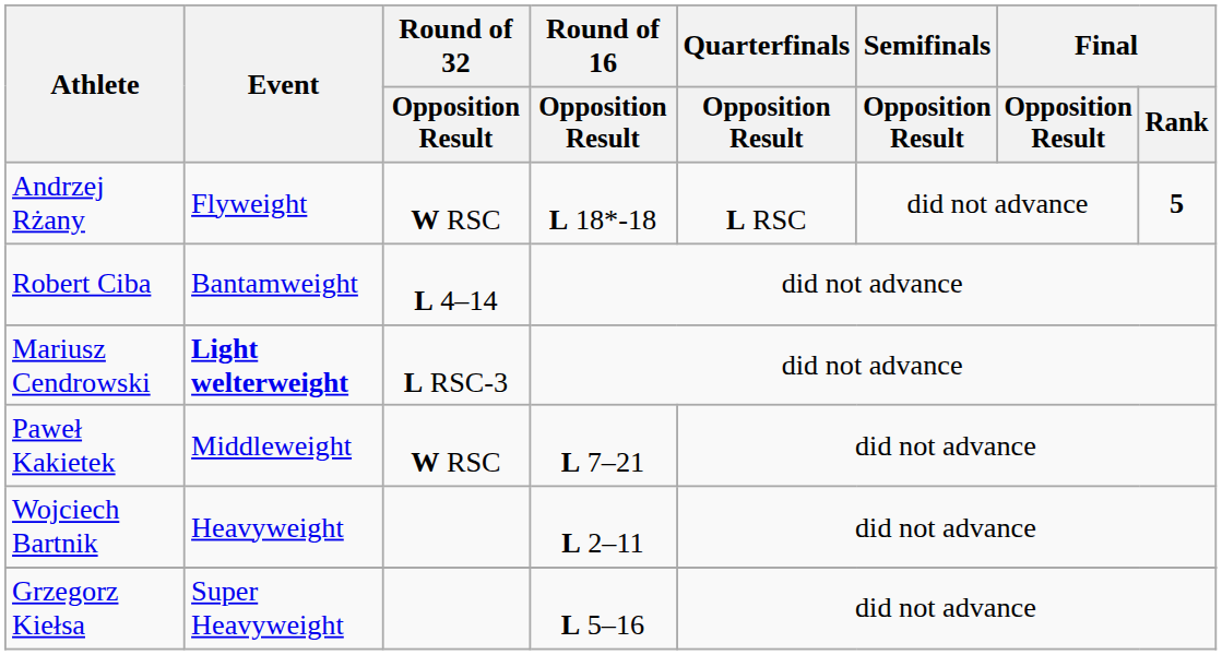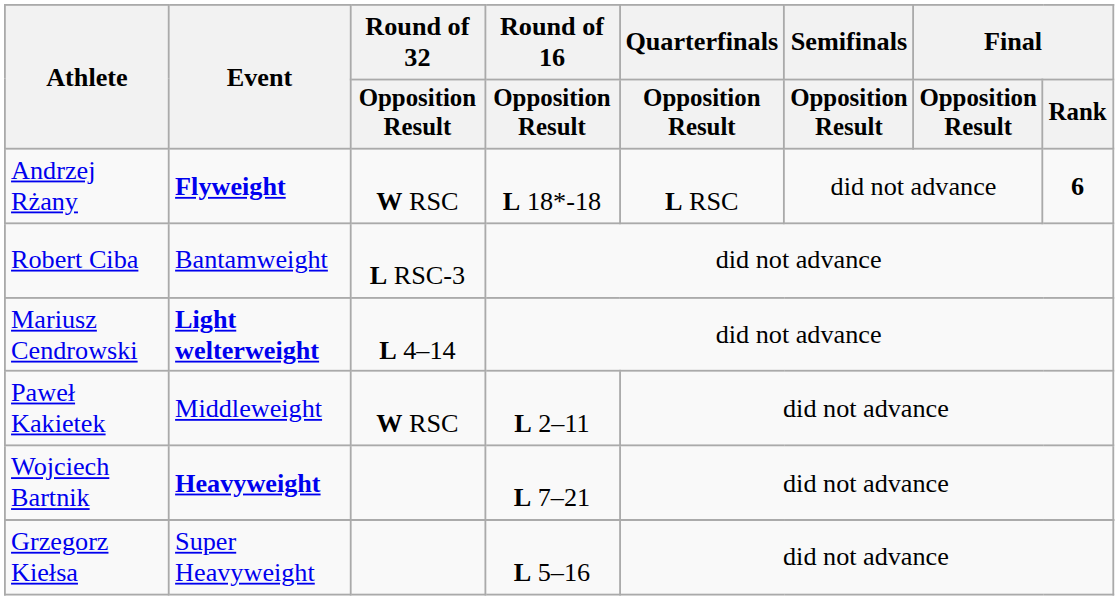Andrzej Rżany | Event: normal -> bold
Andrzej Rżany | Final / Rank: 5 -> 6
Robert Ciba | Round of 32 / Opposition Result: L 4–14 -> L RSC-3
Mariusz Cendrowski | Round of 32 / Opposition Result: L RSC-3 -> L 4–14
Paweł Kakietek | Round of 16 / Opposition Result: L 7–21 -> L 2–11
Wojciech Bartnik | Event: normal -> bold
Wojciech Bartnik | Round of 16 / Opposition Result: L 2–11 -> L 7–21
